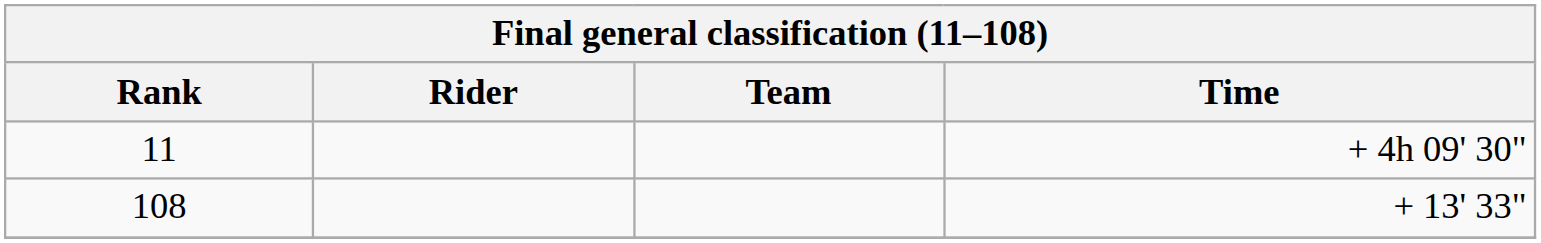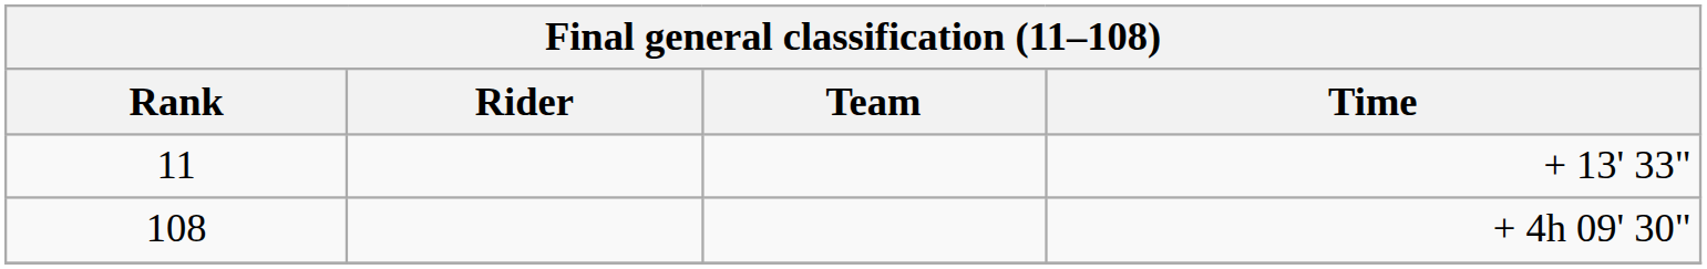11 | Time: + 4h 09' 30" -> + 13' 33"
108 | Time: + 13' 33" -> + 4h 09' 30"
